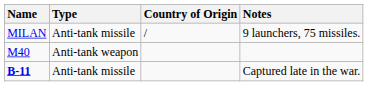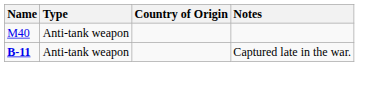- row: MILAN | Anti-tank missile | / | 9 launchers, 75 missiles.
Captured late in the war. | Type: Anti-tank missile -> Anti-tank weapon
